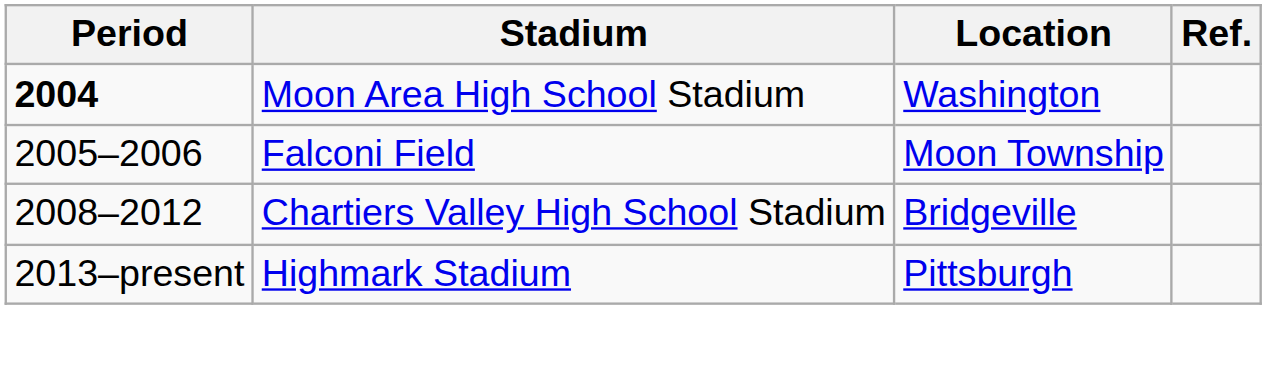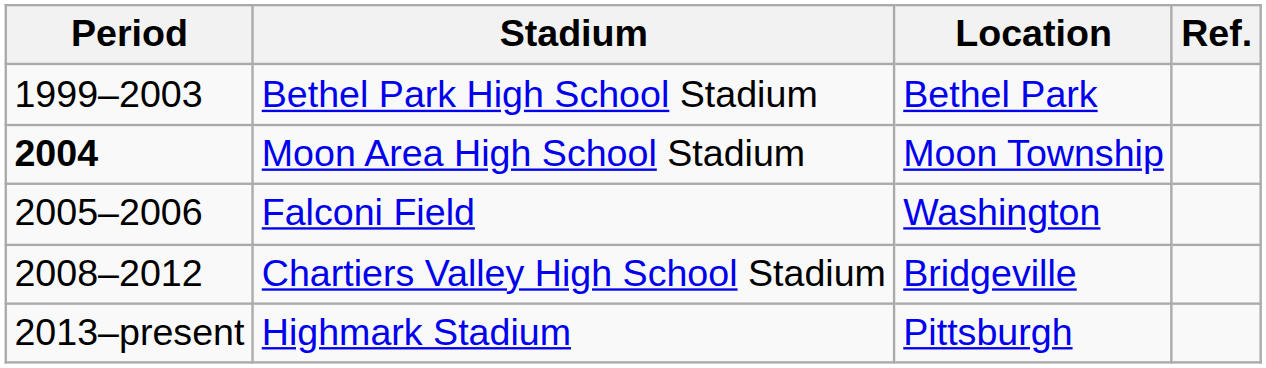+ row: 1999–2003 | Bethel Park High School Stadium | Bethel Park
Moon Area High School Stadium | Location: Washington -> Moon Township
Falconi Field | Location: Moon Township -> Washington
